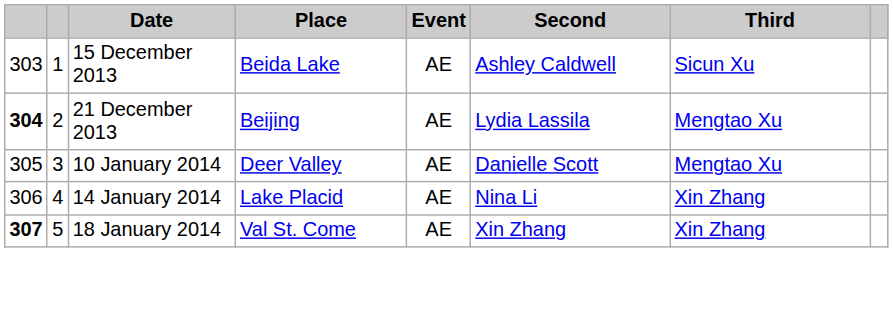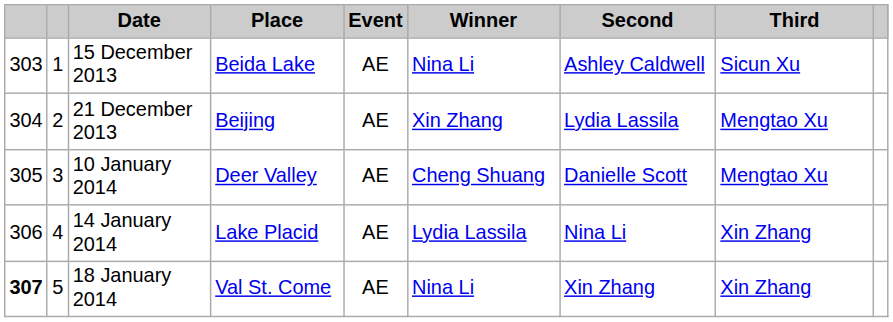+ column: Winner | Nina Li | Xin Zhang | Cheng Shuang | Lydia Lassila | Nina Li
21 December 2013 | column 1: bold -> normal
